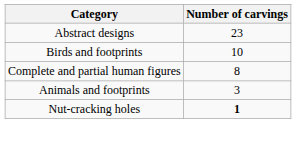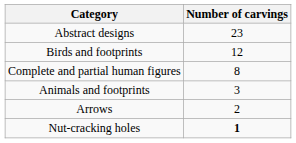Birds and footprints | Number of carvings: 10 -> 12
+ row: Arrows | 2
